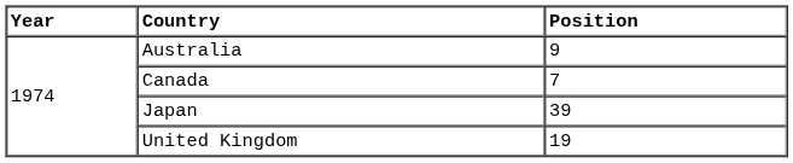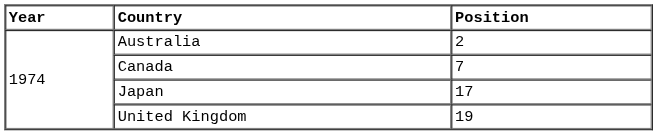Australia | Position: 9 -> 2
Japan | Position: 39 -> 17
